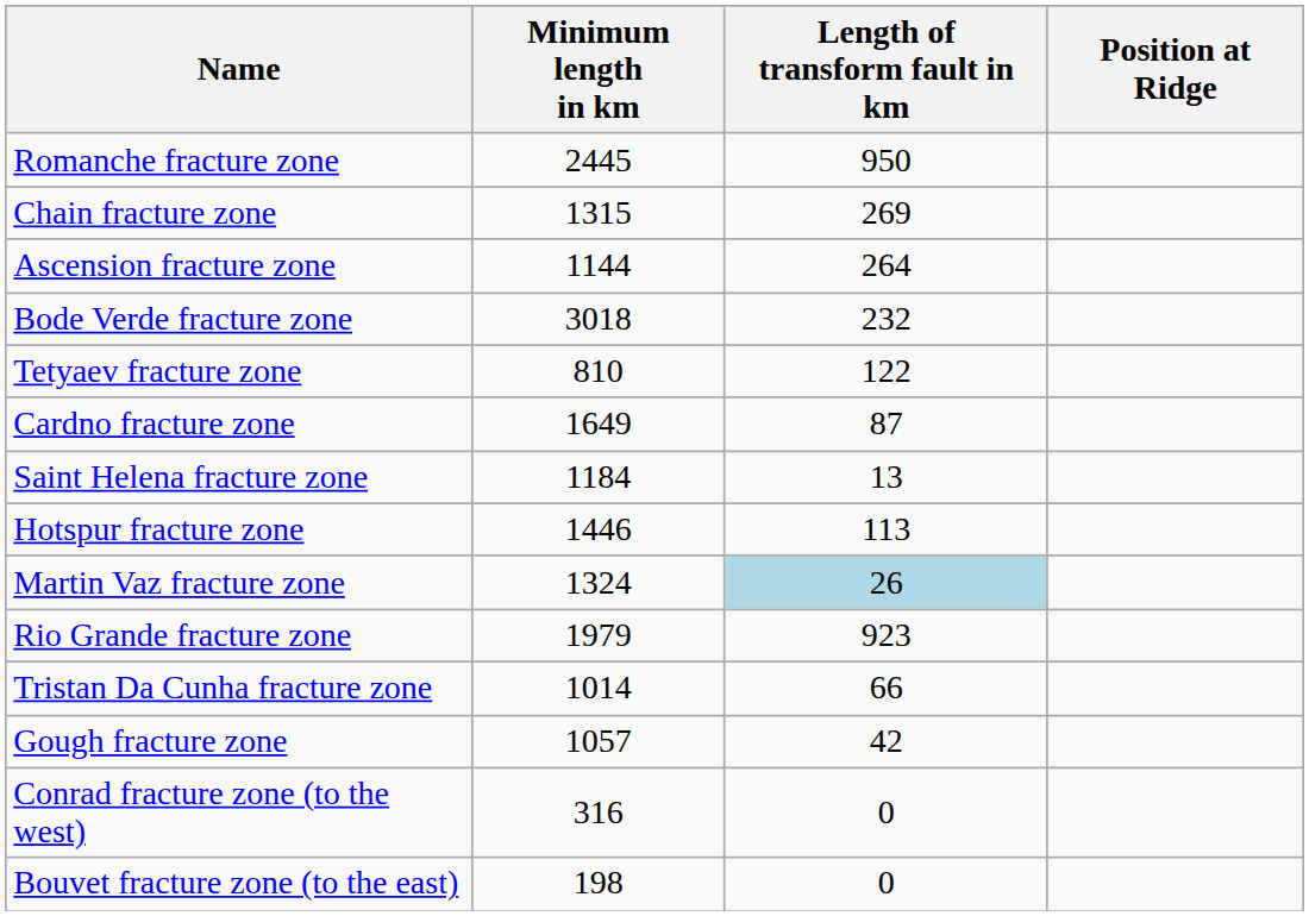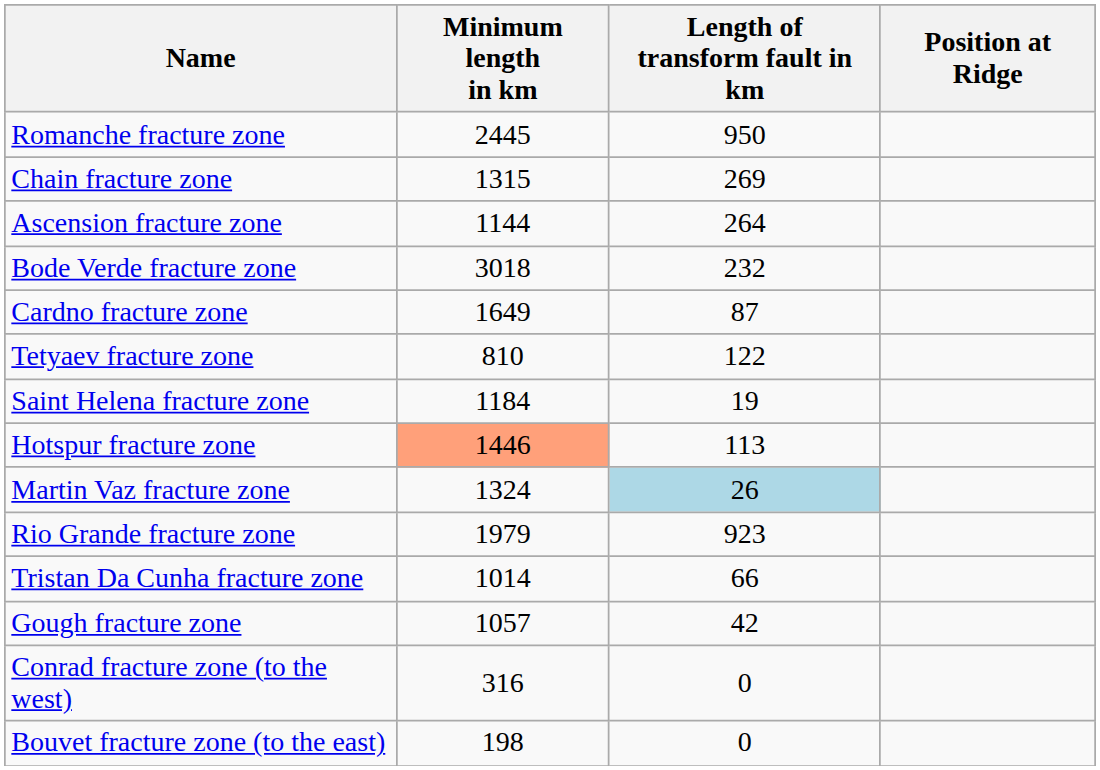rows swapped: Cardno fracture zone <-> Tetyaev fracture zone
Saint Helena fracture zone | Length of transform fault in km: 13 -> 19
Hotspur fracture zone | Minimum length in km: no background -> lightsalmon background
